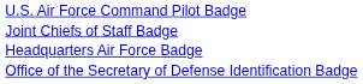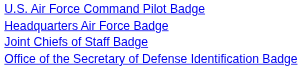rows swapped: Headquarters Air Force Badge <-> Joint Chiefs of Staff Badge
